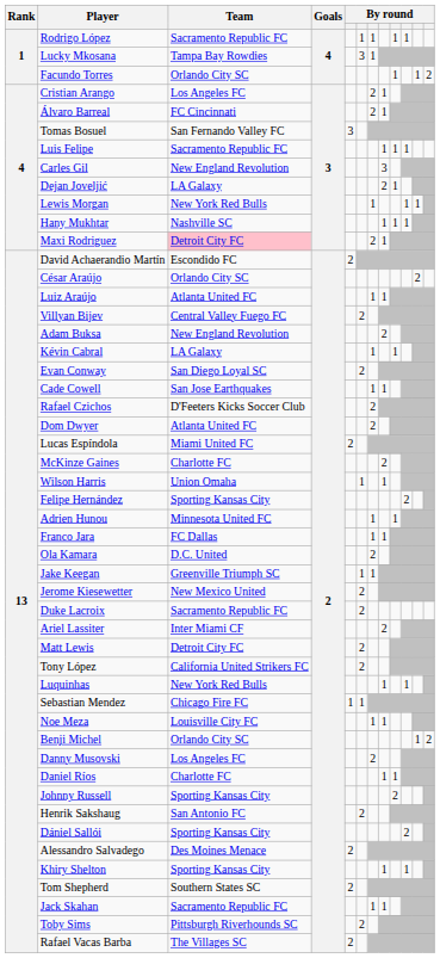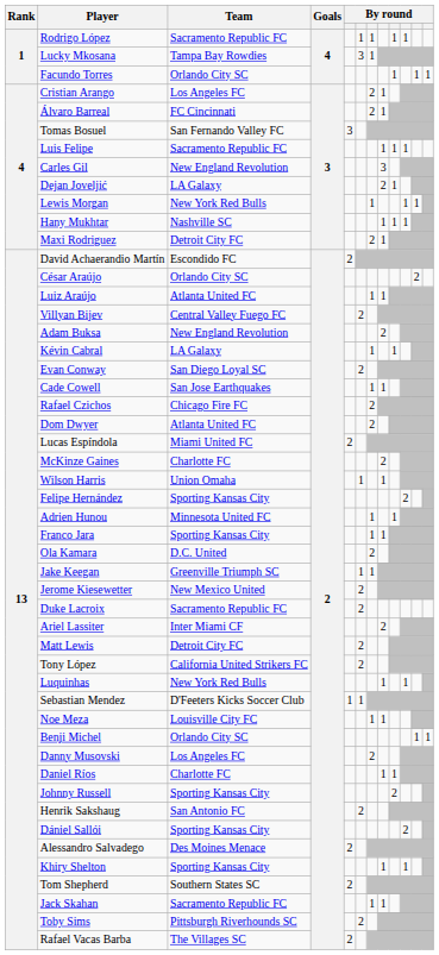Facundo Torres | column 12: 2 -> 1
Maxi Rodriguez | Team: pink background -> no background
Rafael Czichos | Team: D'Feeters Kicks Soccer Club -> Chicago Fire FC
Franco Jara | Team: FC Dallas -> Sporting Kansas City
Sebastian Mendez | Team: Chicago Fire FC -> D'Feeters Kicks Soccer Club
Benji Michel | column 12: 2 -> 1
